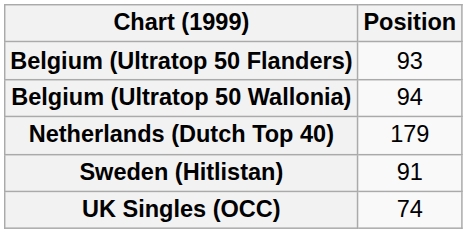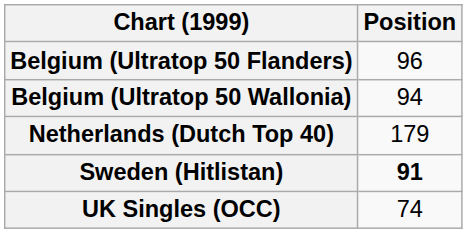Belgium (Ultratop 50 Flanders) | Position: 93 -> 96
Sweden (Hitlistan) | Position: normal -> bold
